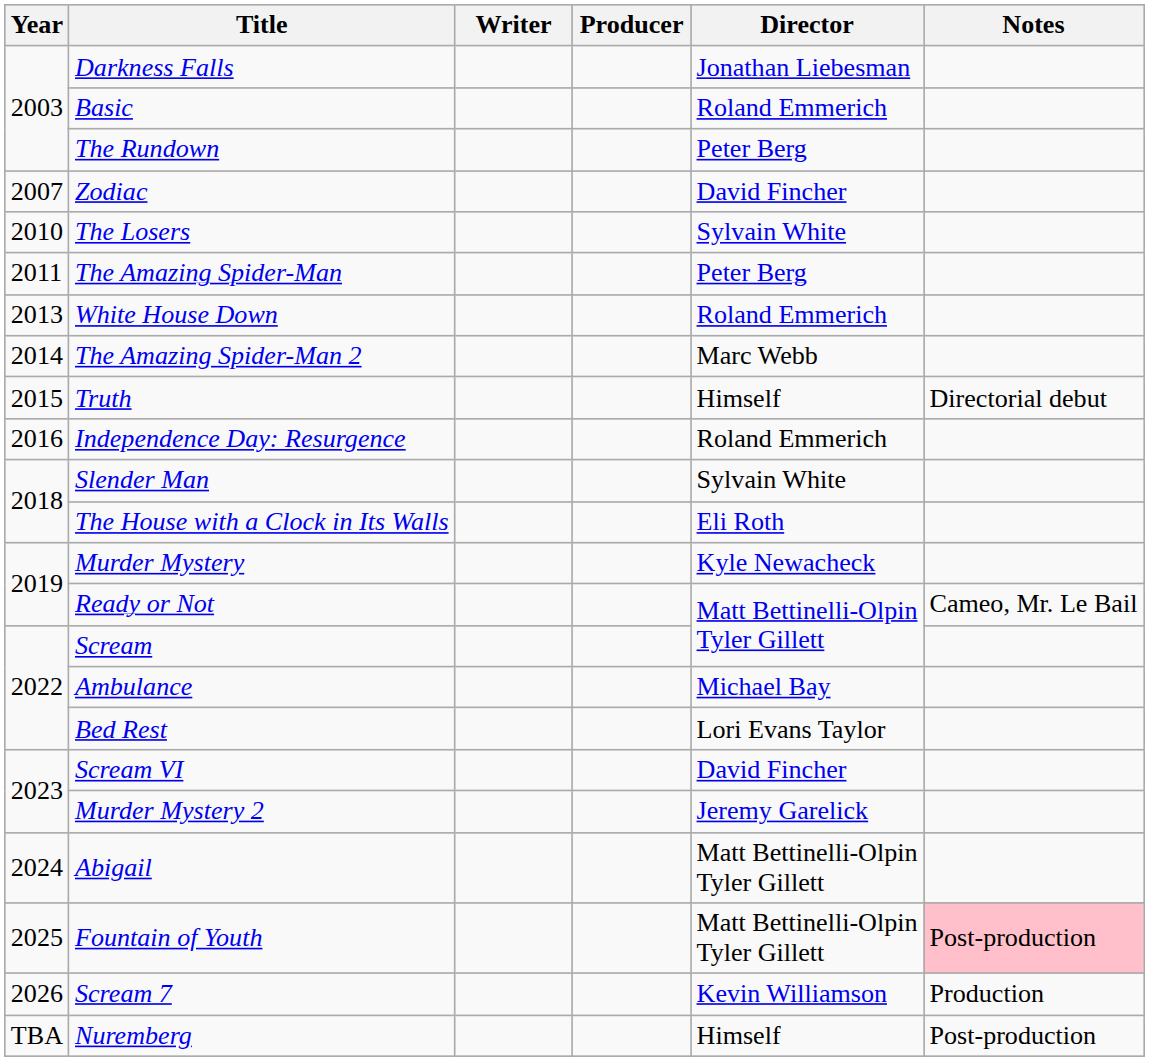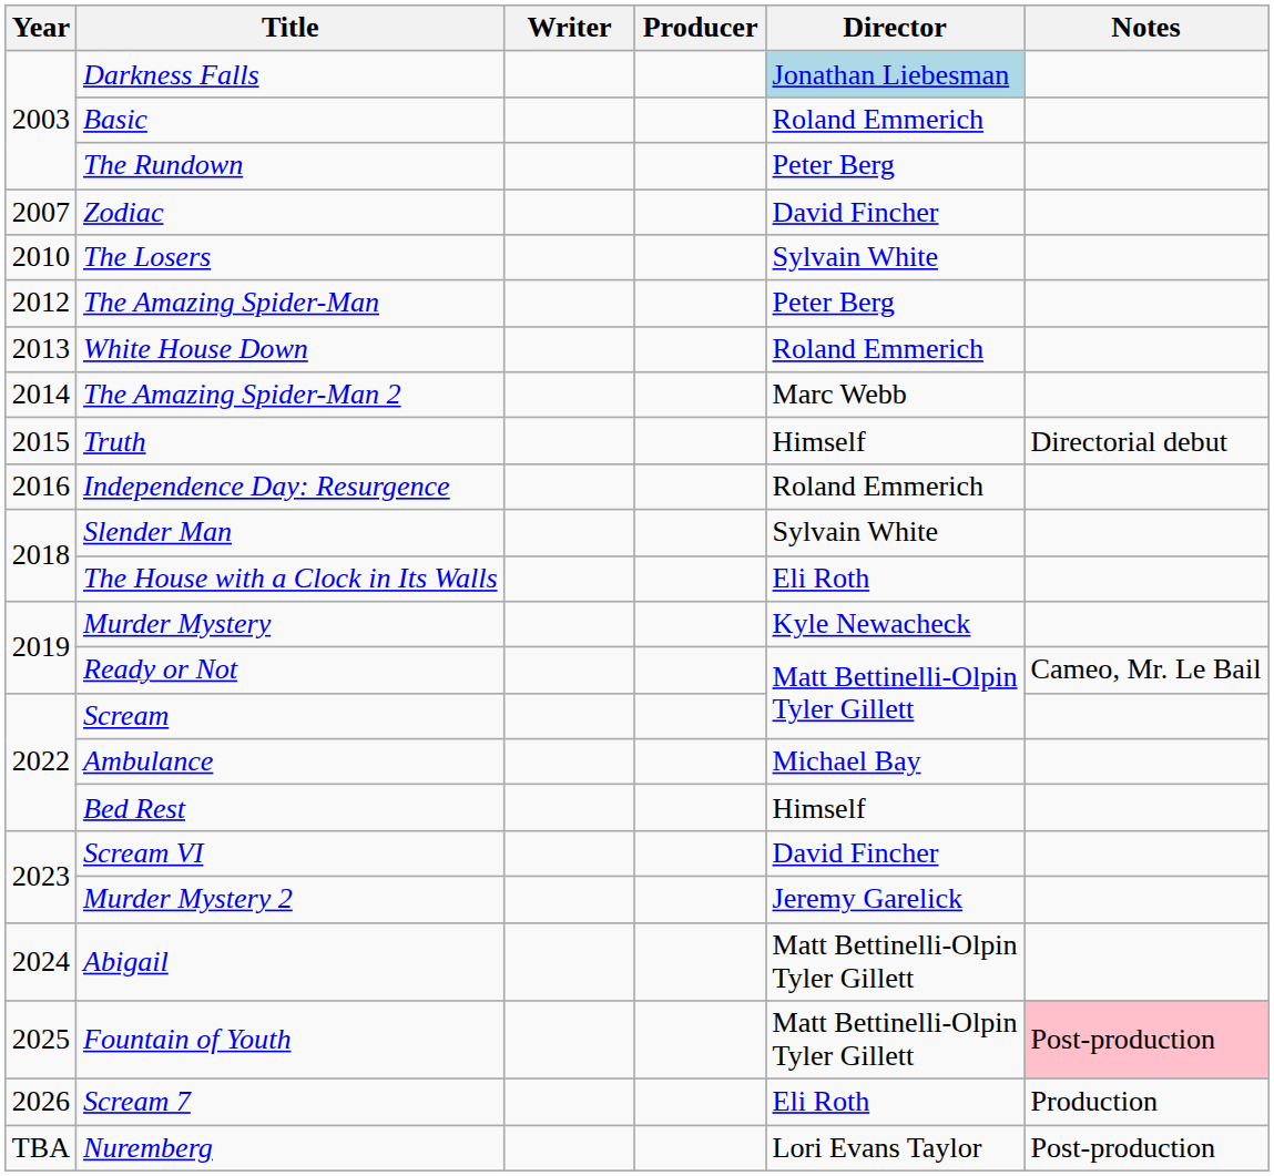Darkness Falls | Director: no background -> lightblue background
The Amazing Spider-Man | Year: 2011 -> 2012
Bed Rest | Director: Lori Evans Taylor -> Himself
Scream 7 | Director: Kevin Williamson -> Eli Roth
Nuremberg | Director: Himself -> Lori Evans Taylor
